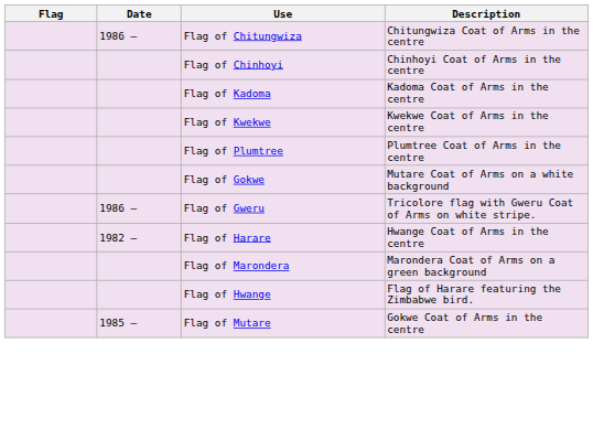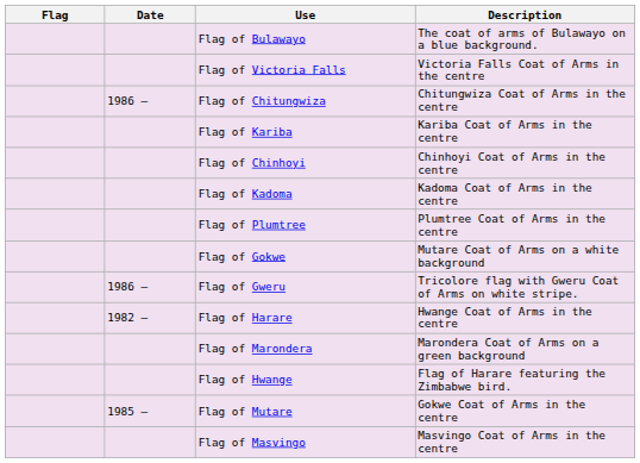+ row: Flag of Bulawayo | The coat of arms of Bulawayo on a blue background.
+ row: Flag of Victoria Falls | Victoria Falls Coat of Arms in the centre
+ row: Flag of Kariba | Kariba Coat of Arms in the centre
- row: Flag of Kwekwe | Kwekwe Coat of Arms in the centre
+ row: Flag of Masvingo | Masvingo Coat of Arms in the centre
